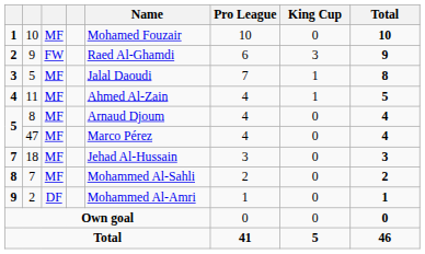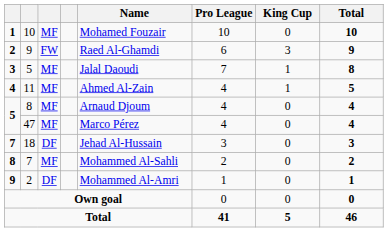18 | column 3: MF -> DF
